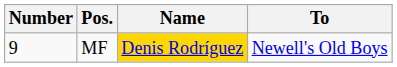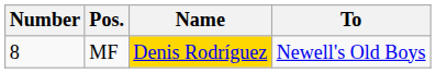MF | Number: 9 -> 8
